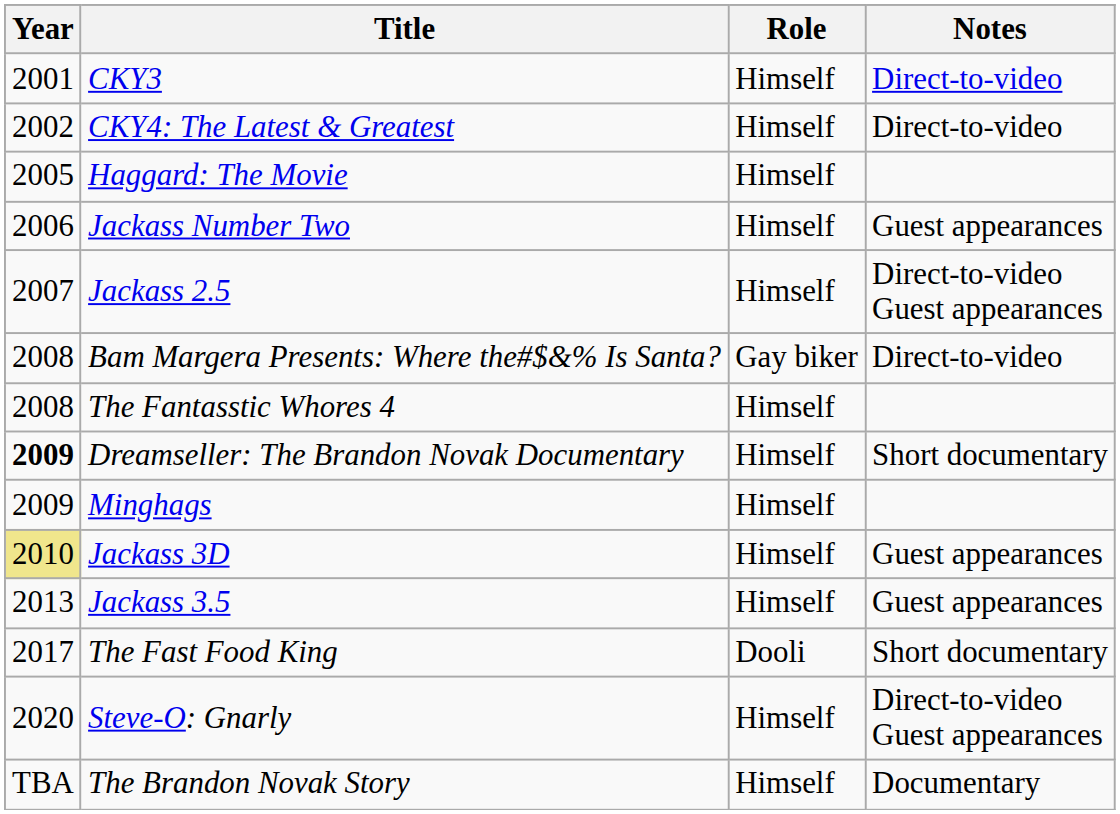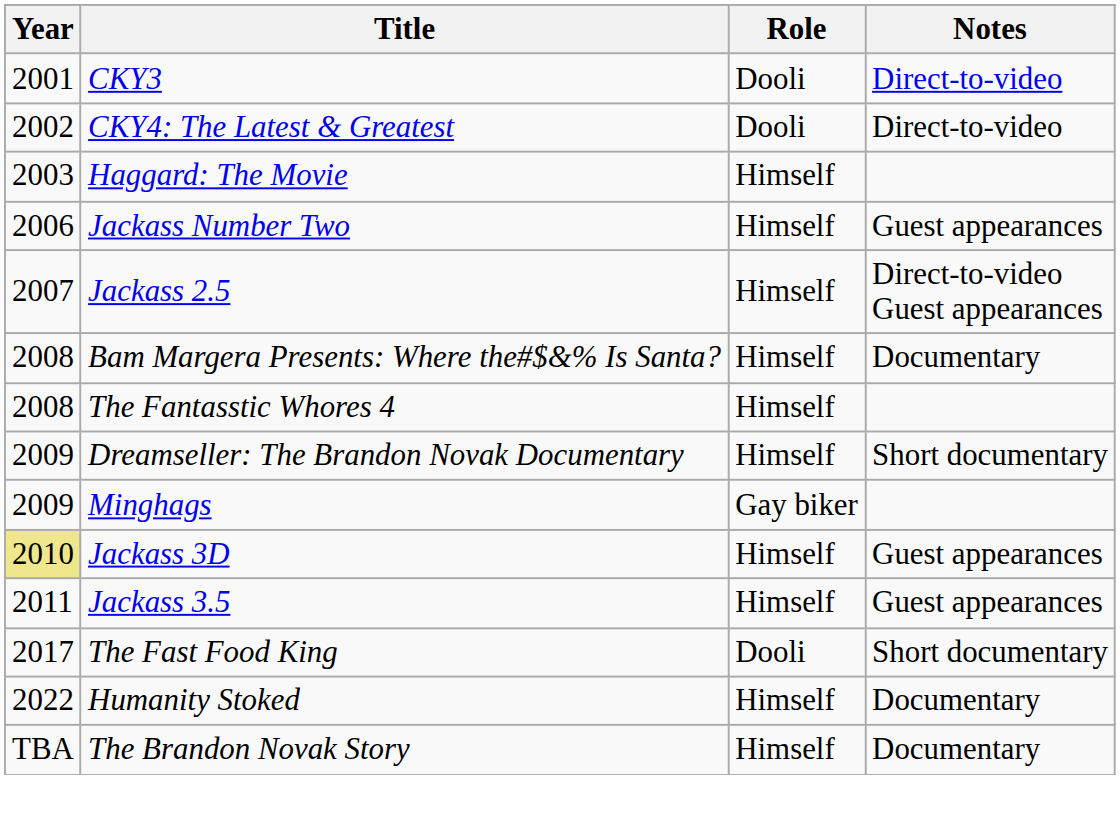CKY3 | Role: Himself -> Dooli
CKY4: The Latest & Greatest | Role: Himself -> Dooli
Haggard: The Movie | Year: 2005 -> 2003
Bam Margera Presents: Where the#$&% Is Santa? | Role: Gay biker -> Himself
Bam Margera Presents: Where the#$&% Is Santa? | Notes: Direct-to-video -> Documentary
Dreamseller: The Brandon Novak Documentary | Year: bold -> normal
Minghags | Role: Himself -> Gay biker
Jackass 3.5 | Year: 2013 -> 2011
- row: 2020 | Steve-O: Gnarly | Himself | Direct-to-video Guest appearances
+ row: 2022 | Humanity Stoked | Himself | Documentary
